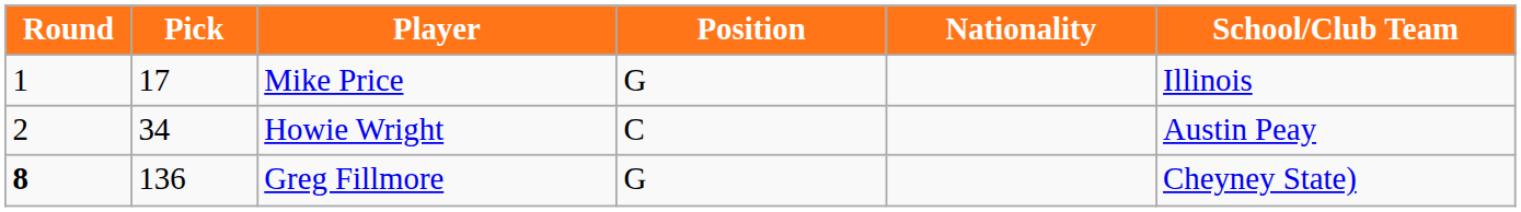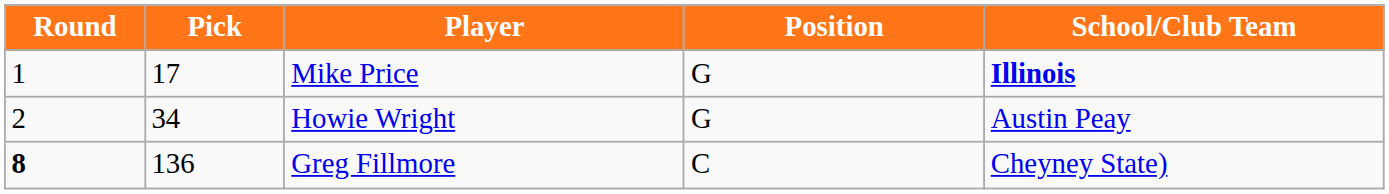- column: Nationality
Mike Price | School/Club Team: normal -> bold
Howie Wright | Position: C -> G
Greg Fillmore | Position: G -> C
